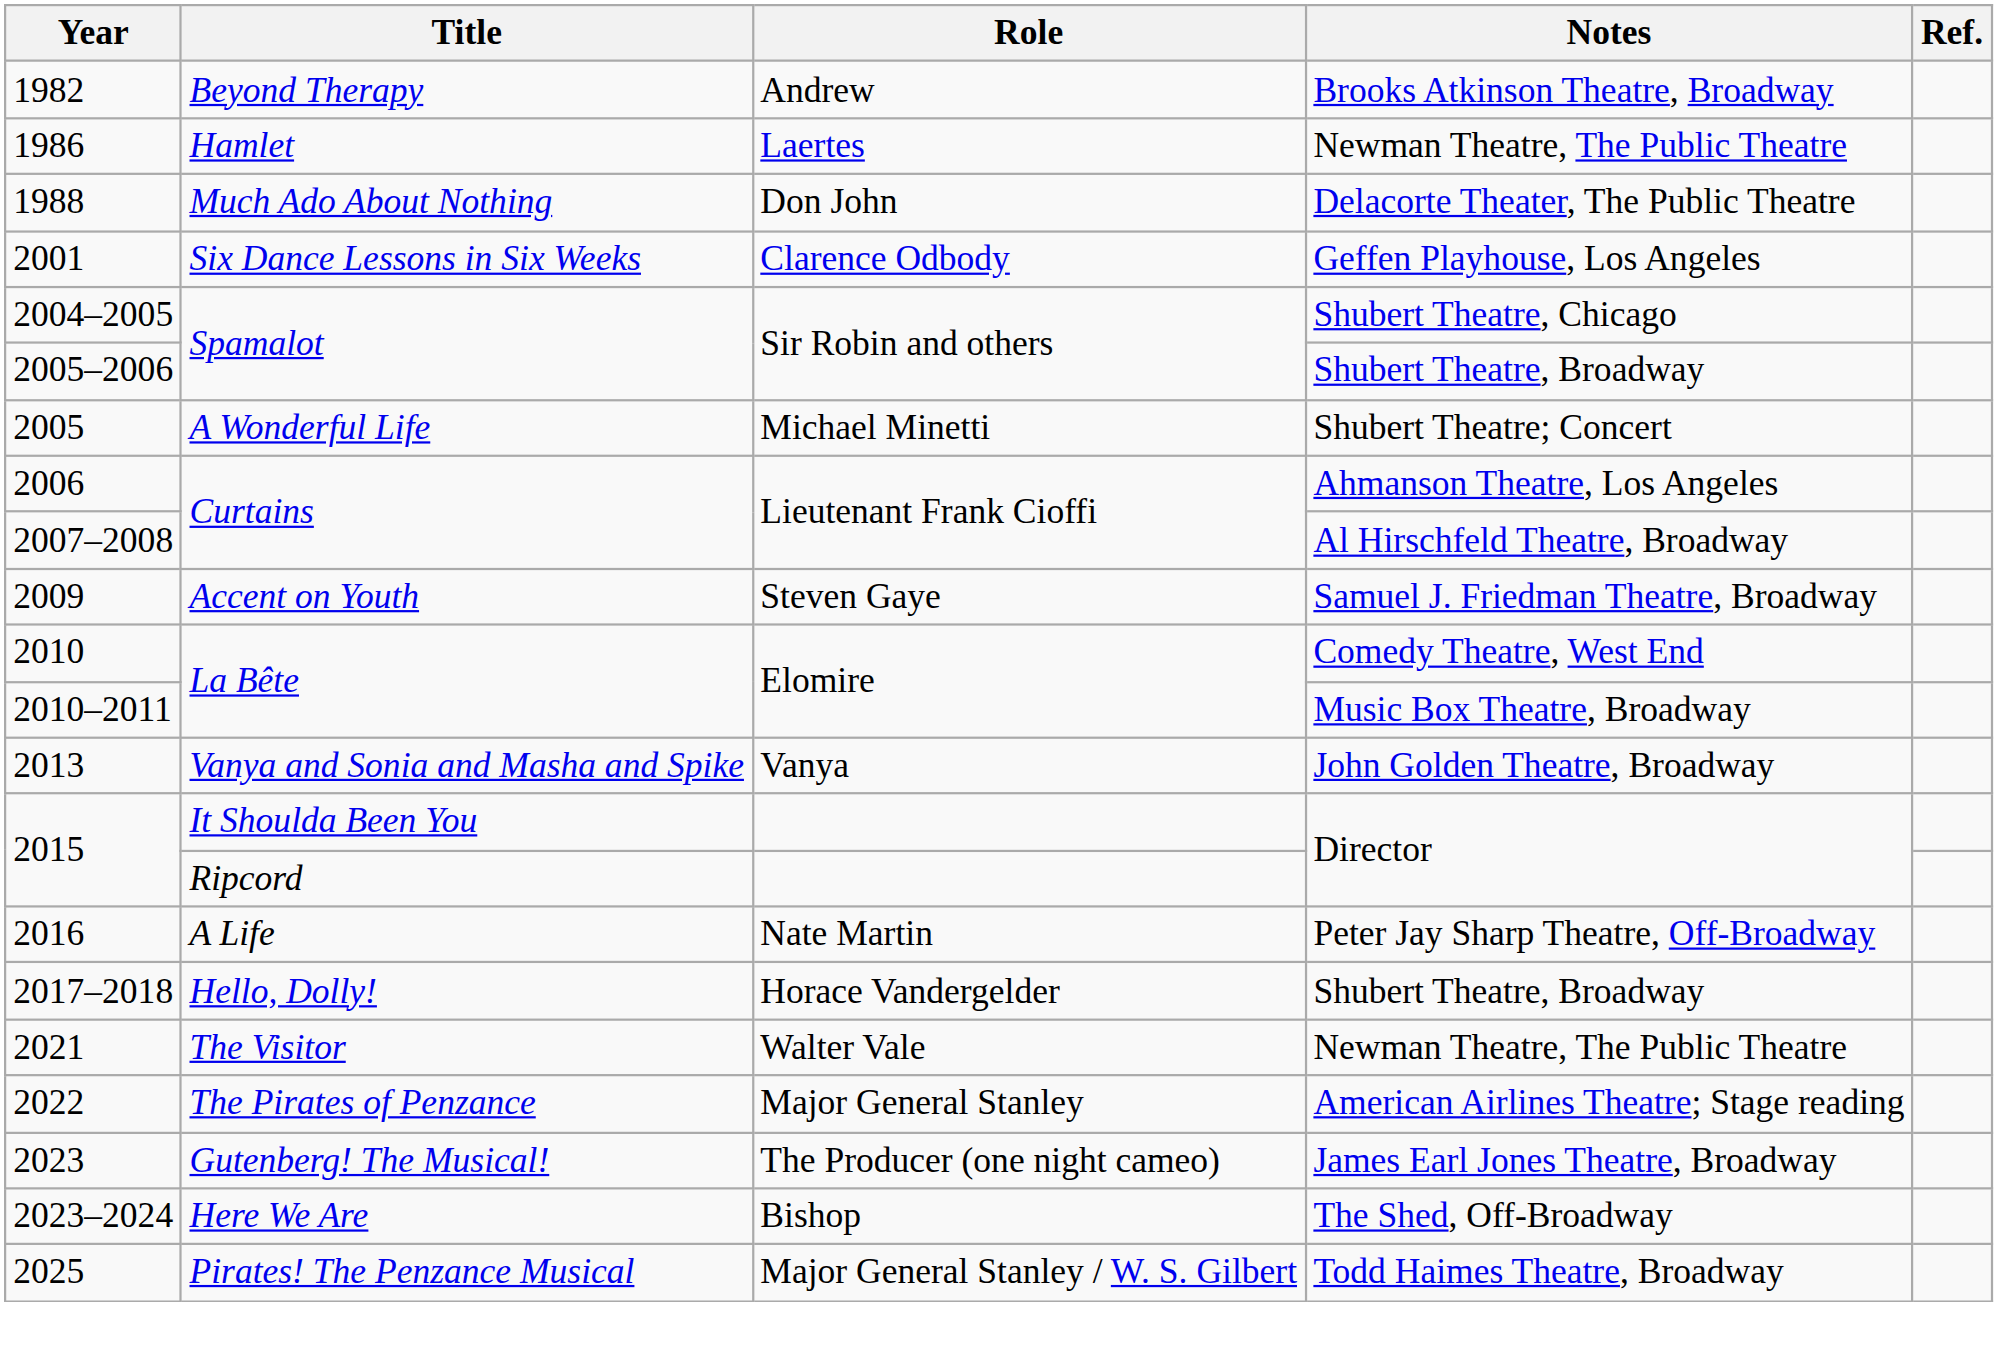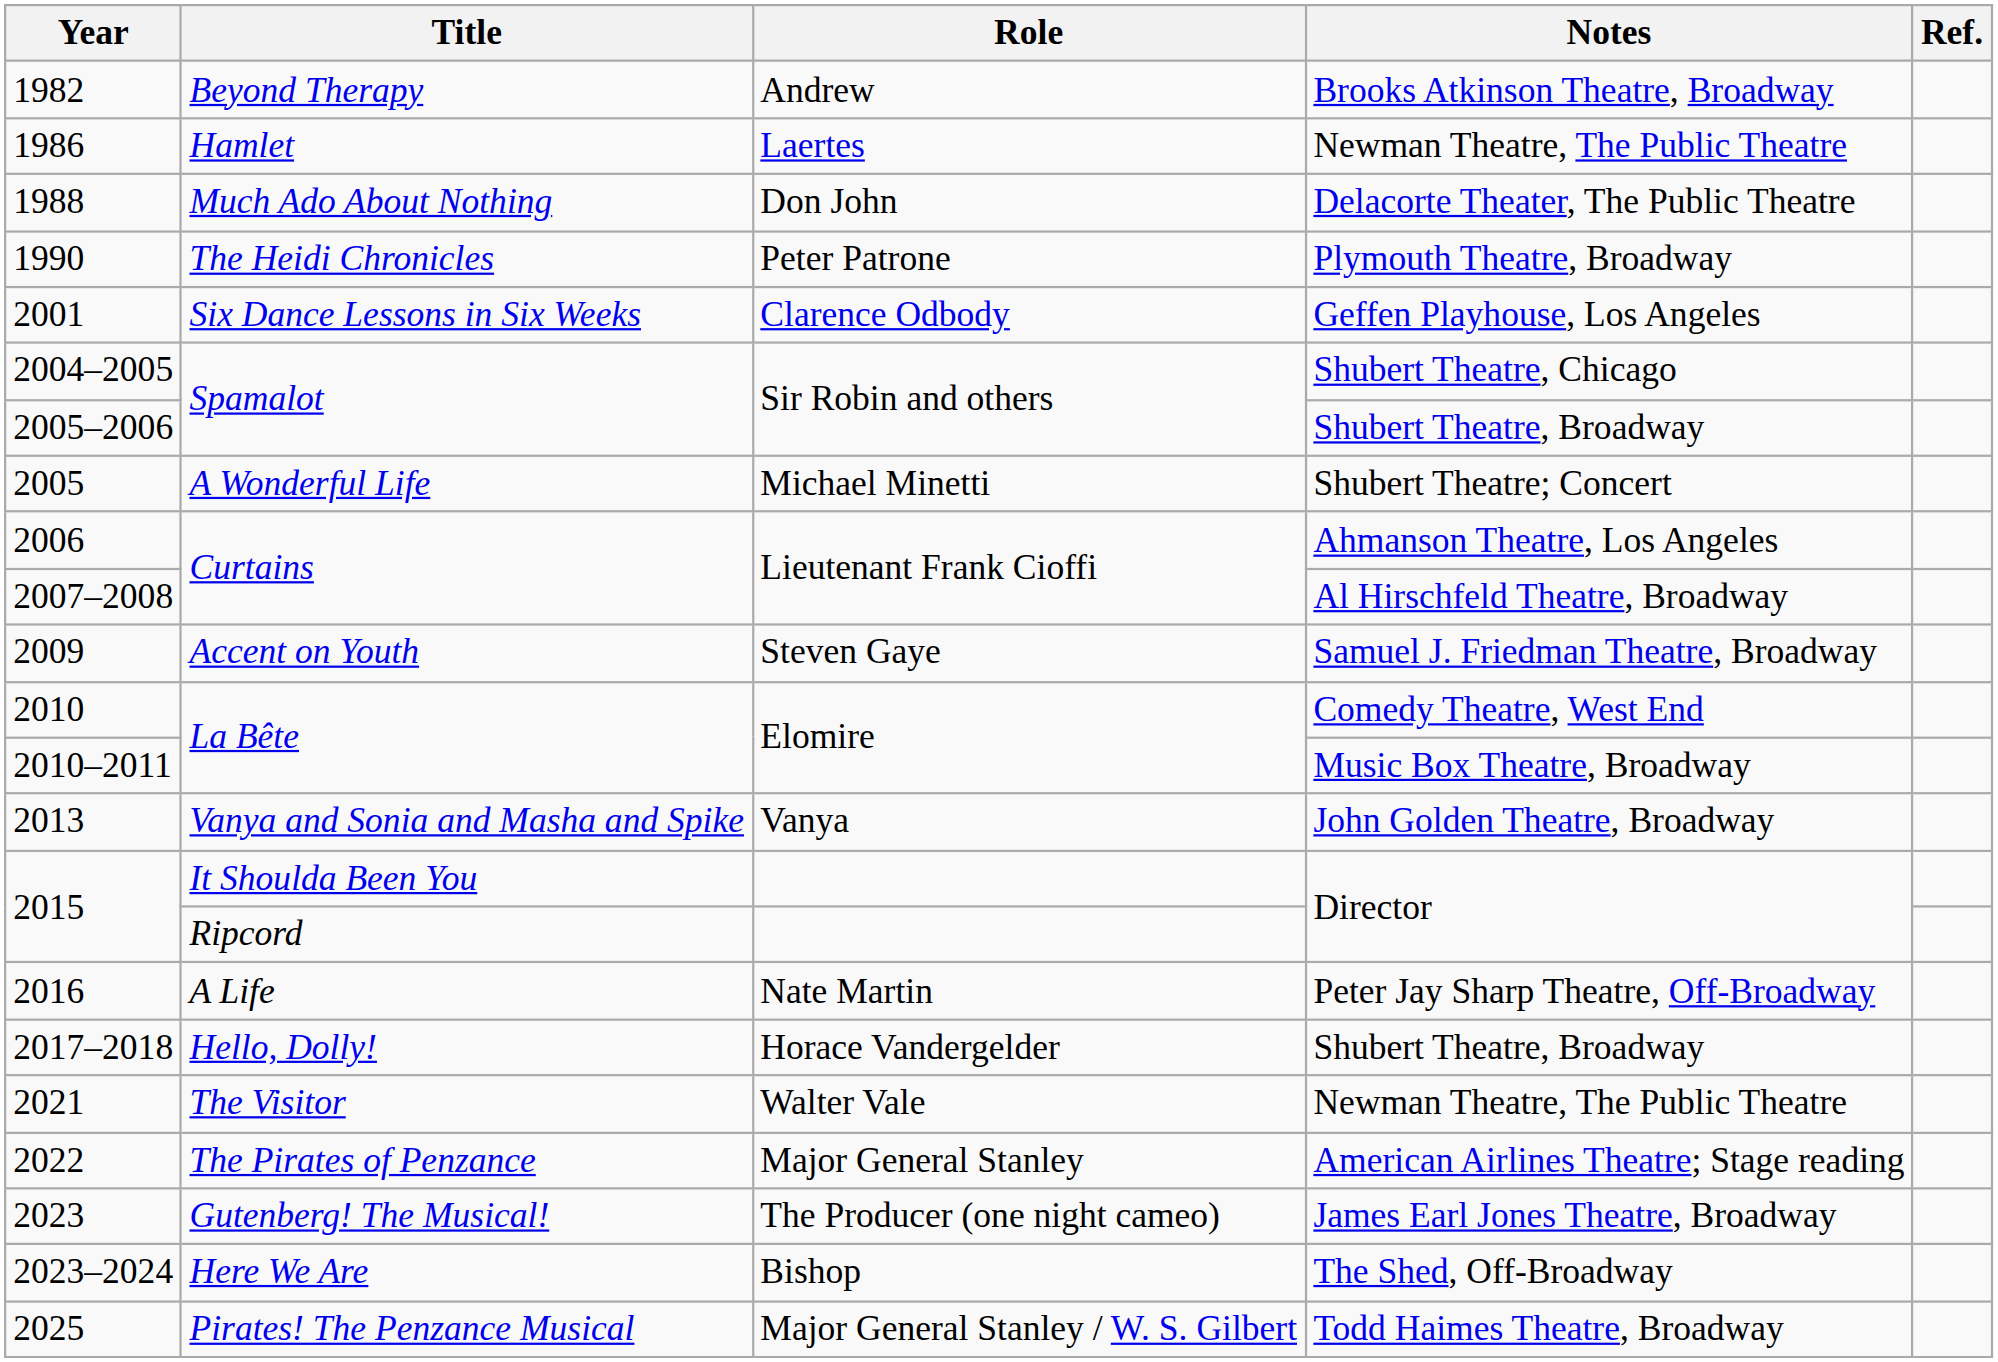+ row: 1990 | The Heidi Chronicles | Peter Patrone | Plymouth Theatre, Broadway
